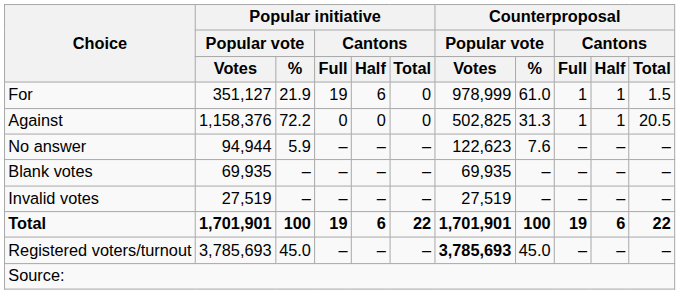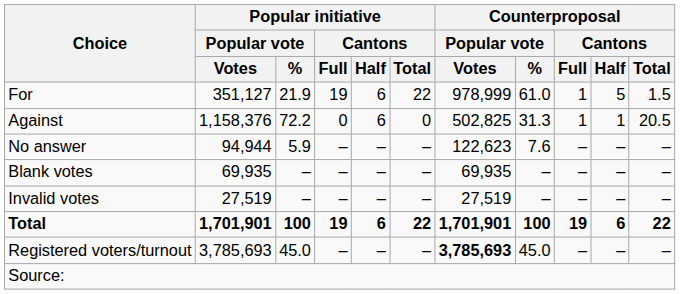For | Popular initiative / Cantons / Total: 0 -> 22
For | Counterproposal / Cantons / Half: 1 -> 5
Against | Popular initiative / Cantons / Half: 0 -> 6
